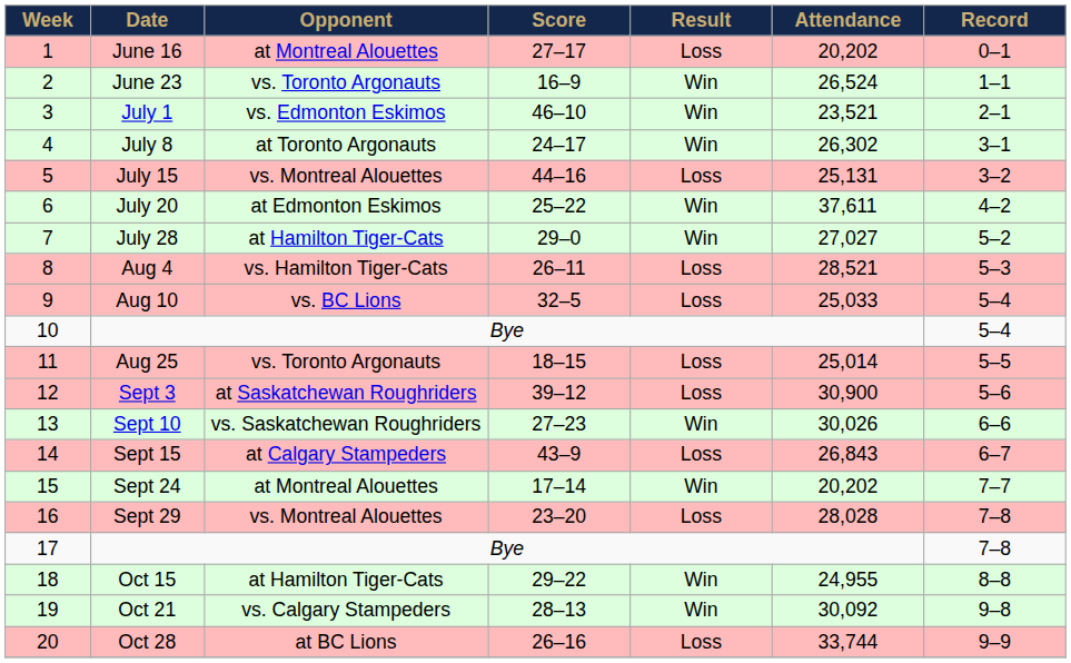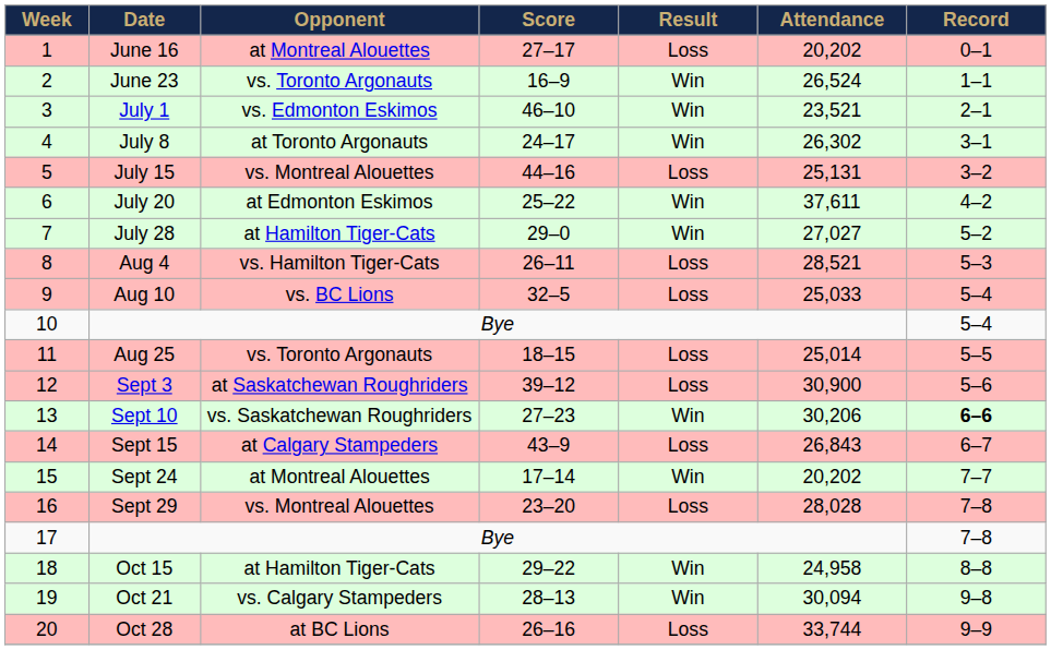Sept 10 | Attendance: 30,026 -> 30,206
Sept 10 | Record: normal -> bold
Oct 15 | Attendance: 24,955 -> 24,958
Oct 21 | Attendance: 30,092 -> 30,094
